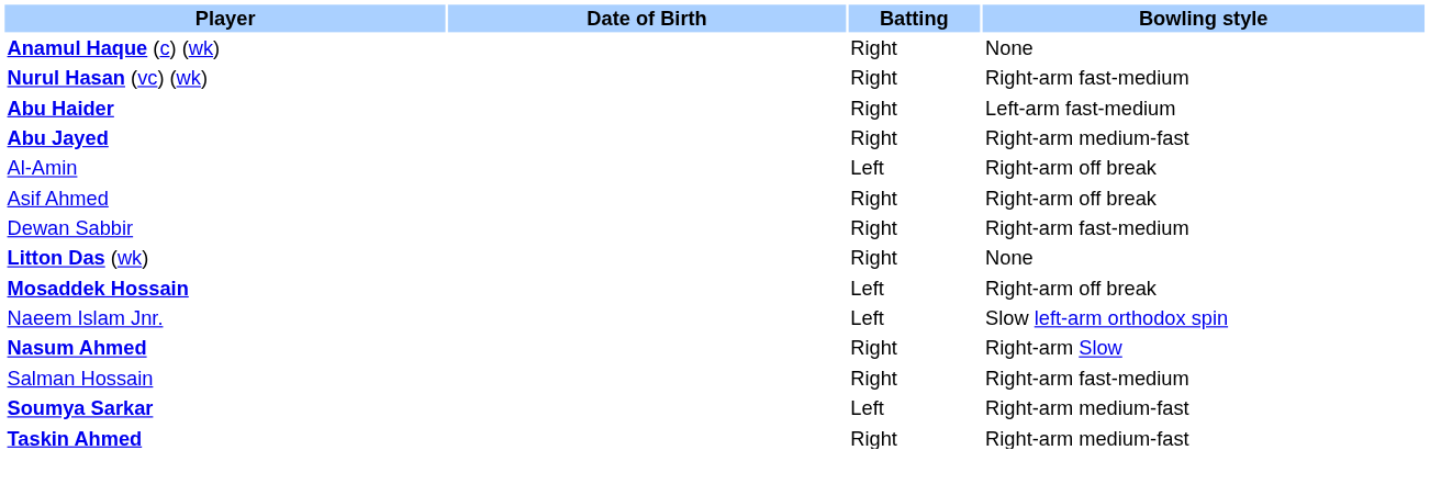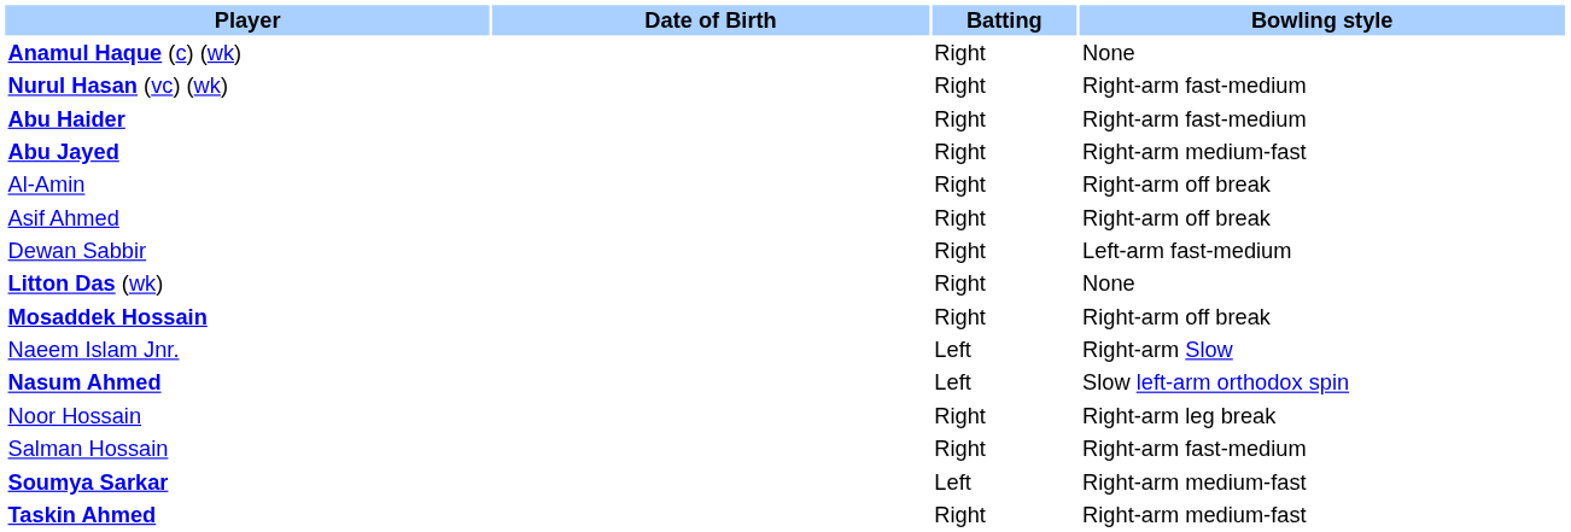Abu Haider | Bowling style: Left-arm fast-medium -> Right-arm fast-medium
Al-Amin | Batting: Left -> Right
Dewan Sabbir | Bowling style: Right-arm fast-medium -> Left-arm fast-medium
Mosaddek Hossain | Batting: Left -> Right
Naeem Islam Jnr. | Bowling style: Slow left-arm orthodox spin -> Right-arm Slow
Nasum Ahmed | Batting: Right -> Left
Nasum Ahmed | Bowling style: Right-arm Slow -> Slow left-arm orthodox spin
+ row: Noor Hossain | Right | Right-arm leg break
